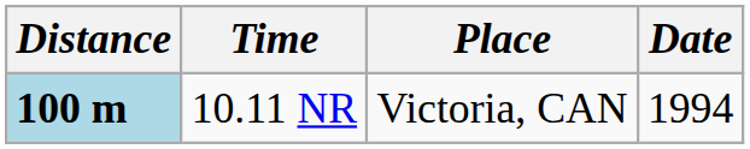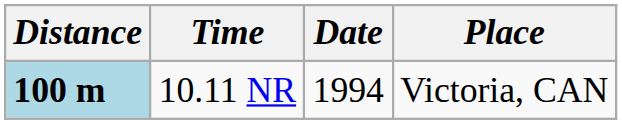columns swapped: Place <-> Date
